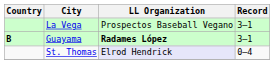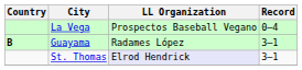La Vega | Record: 3–1 -> 0–4
Guayama | LL Organization: bold -> normal
St. Thomas | Record: 0–4 -> 3–1
